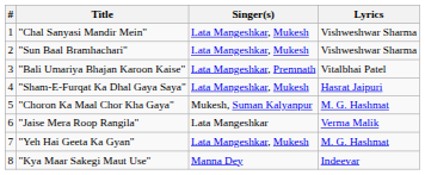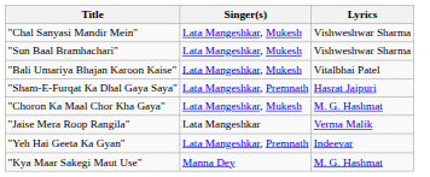- column: # | 1 | 2 | 3 | 4 | 5 | 6 | 7 | 8
"Bali Umariya Bhajan Karoon Kaise" | Singer(s): Lata Mangeshkar, Premnath -> Lata Mangeshkar, Mukesh
"Sham-E-Furqat Ka Dhal Gaya Saya" | Singer(s): Lata Mangeshkar, Mukesh -> Lata Mangeshkar, Premnath
"Choron Ka Maal Chor Kha Gaya" | Singer(s): Mukesh, Suman Kalyanpur -> Lata Mangeshkar, Mukesh
"Yeh Hai Geeta Ka Gyan" | Singer(s): Lata Mangeshkar, Mukesh -> Lata Mangeshkar, Premnath
"Yeh Hai Geeta Ka Gyan" | Lyrics: M. G. Hashmat -> Indeevar
"Kya Maar Sakegi Maut Use" | Lyrics: Indeevar -> M. G. Hashmat
